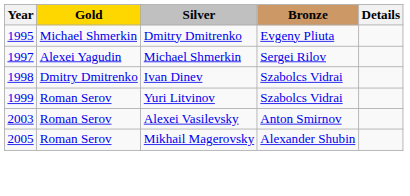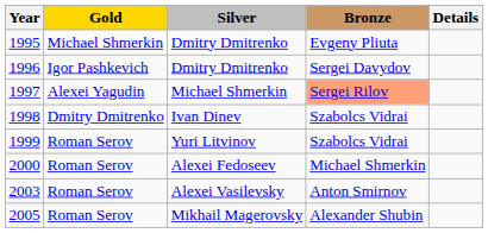+ row: 1996 | Igor Pashkevich | Dmitry Dmitrenko | Sergei Davydov
1997 | Bronze: no background -> lightsalmon background
+ row: 2000 | Roman Serov | Alexei Fedoseev | Michael Shmerkin
